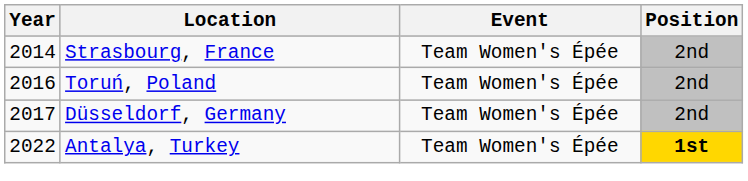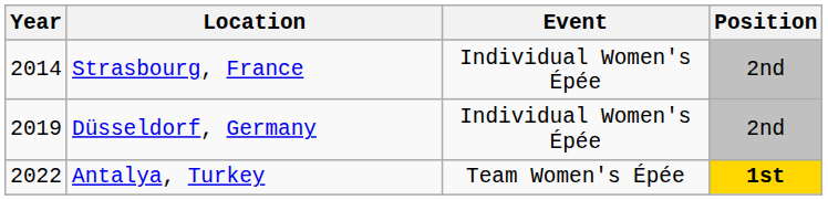Strasbourg, France | Event: Team Women's Épée -> Individual Women's Épée
- row: 2016 | Toruń, Poland | Team Women's Épée | 2nd
Düsseldorf, Germany | Year: 2017 -> 2019
Düsseldorf, Germany | Event: Team Women's Épée -> Individual Women's Épée
